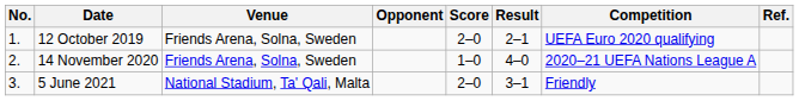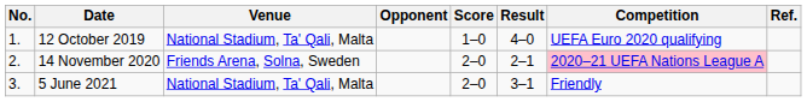12 October 2019 | Venue: Friends Arena, Solna, Sweden -> National Stadium, Ta' Qali, Malta
12 October 2019 | Score: 2–0 -> 1–0
12 October 2019 | Result: 2–1 -> 4–0
14 November 2020 | Score: 1–0 -> 2–0
14 November 2020 | Result: 4–0 -> 2–1
14 November 2020 | Competition: no background -> pink background
